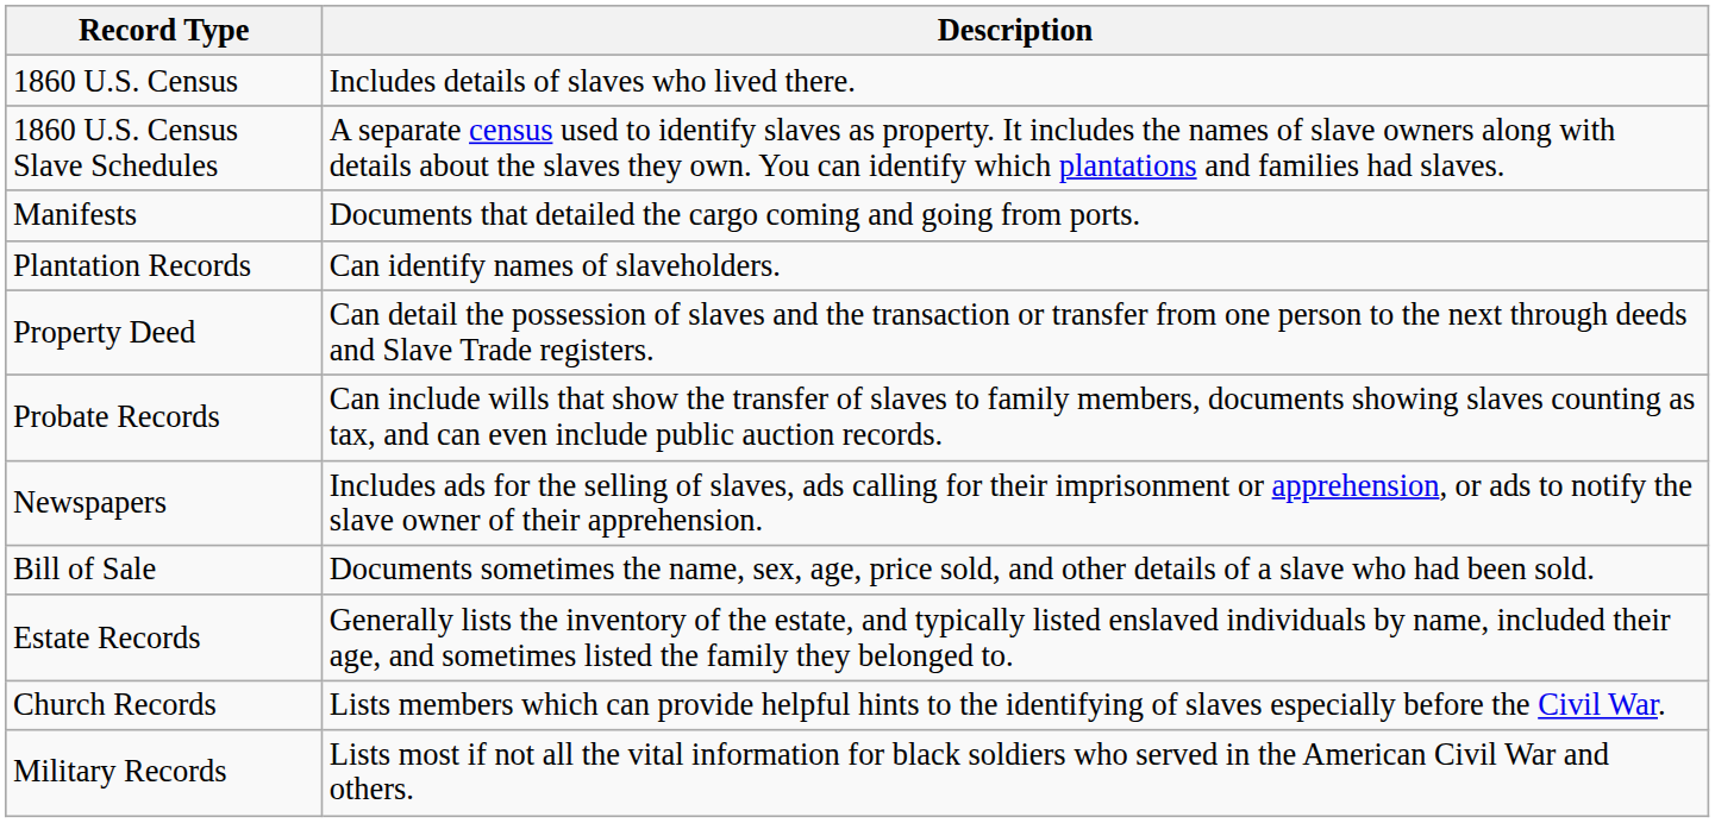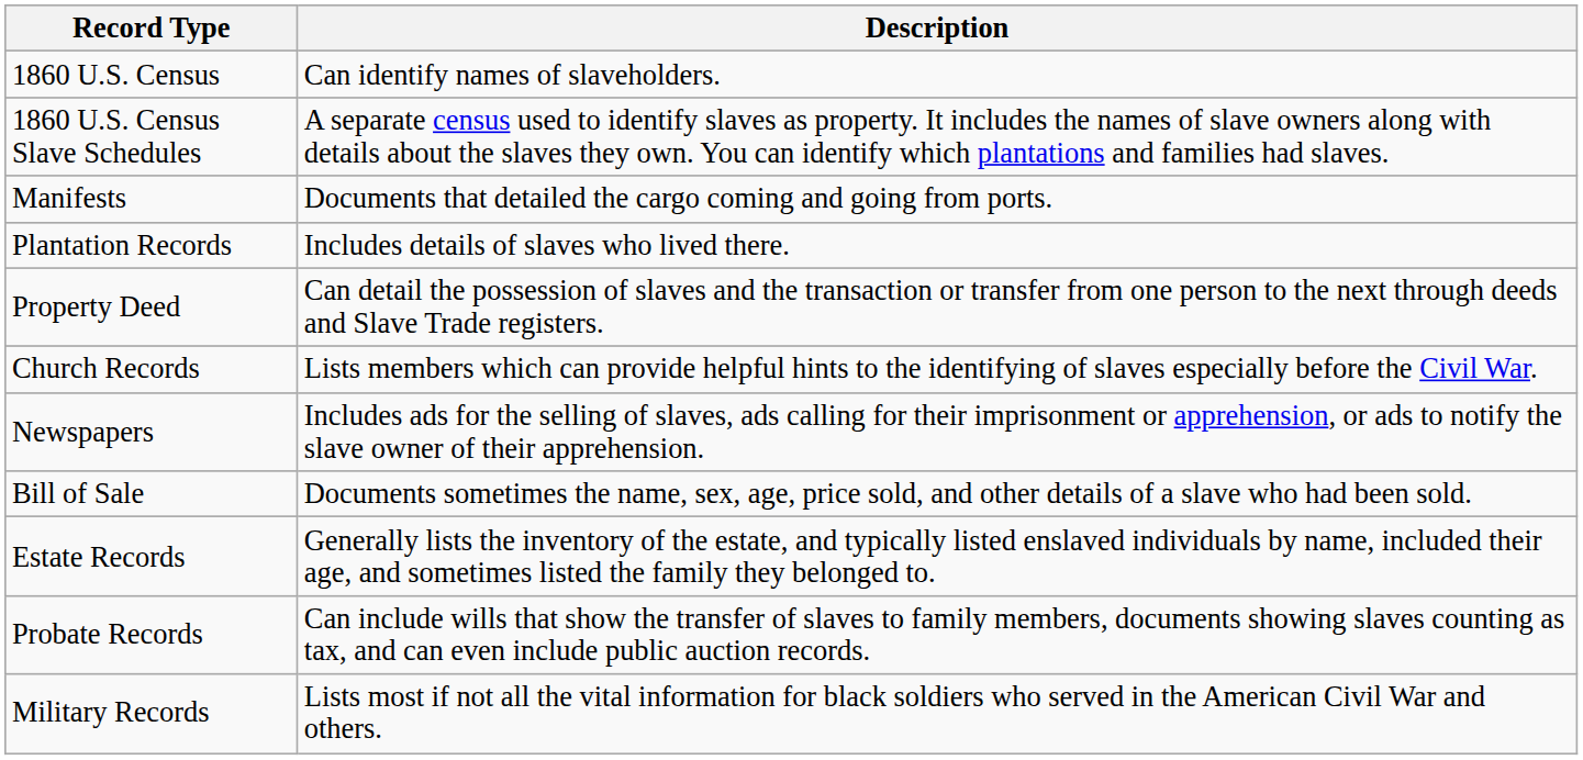1860 U.S. Census | Description: Includes details of slaves who lived there. -> Can identify names of slaveholders.
Plantation Records | Description: Can identify names of slaveholders. -> Includes details of slaves who lived there.
rows swapped: Probate Records <-> Church Records
